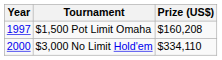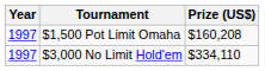$3,000 No Limit Hold'em | Year: 2000 -> 1997
